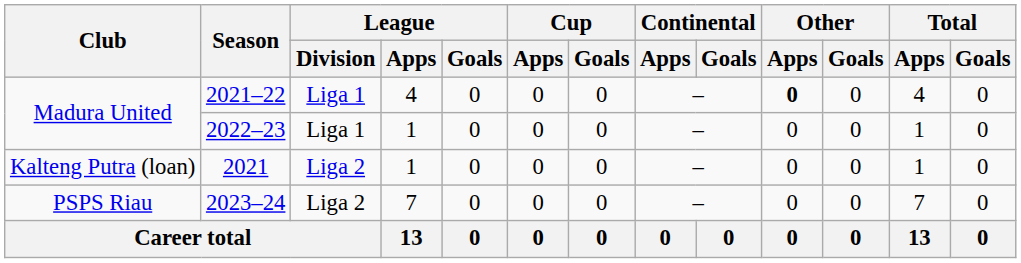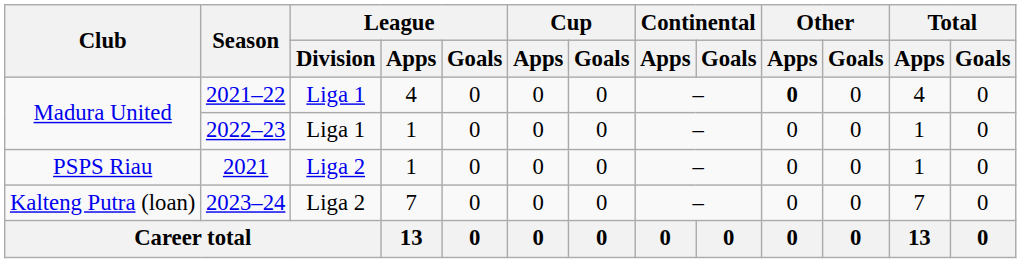2021 | Club: Kalteng Putra (loan) -> PSPS Riau
2023–24 | Club: PSPS Riau -> Kalteng Putra (loan)
